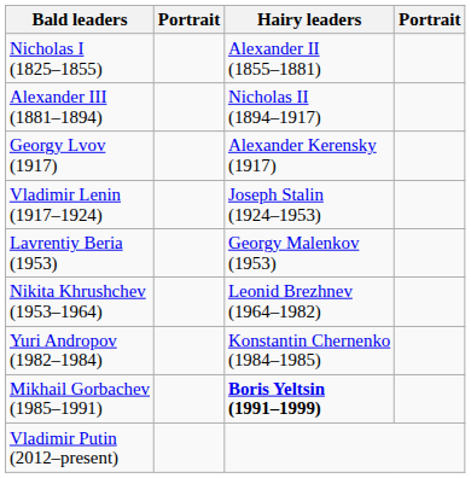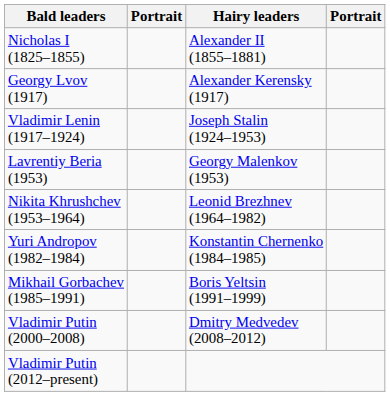- row: Alexander III (1881–1894) | Nicholas II (1894–1917)
Mikhail Gorbachev (1985–1991) | Hairy leaders: bold -> normal
+ row: Vladimir Putin (2000–2008) | Dmitry Medvedev (2008–2012)
